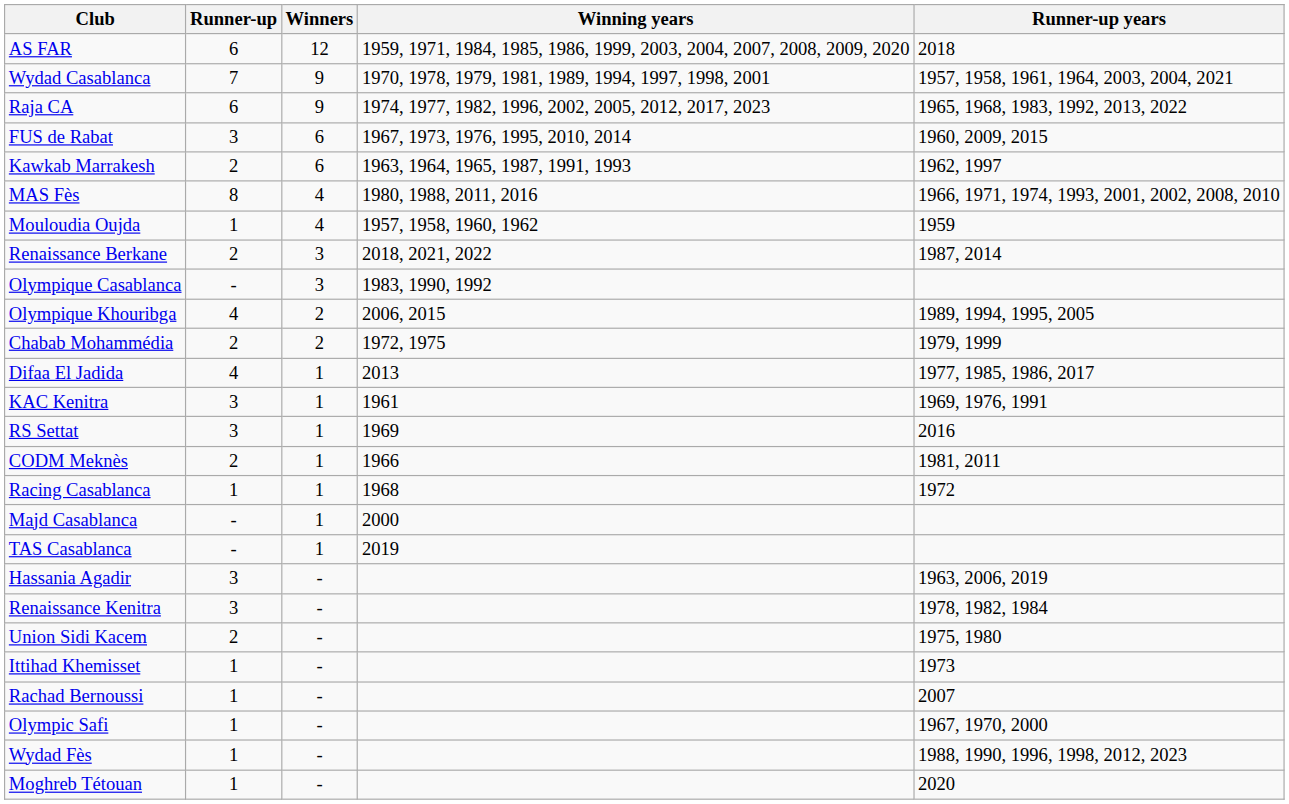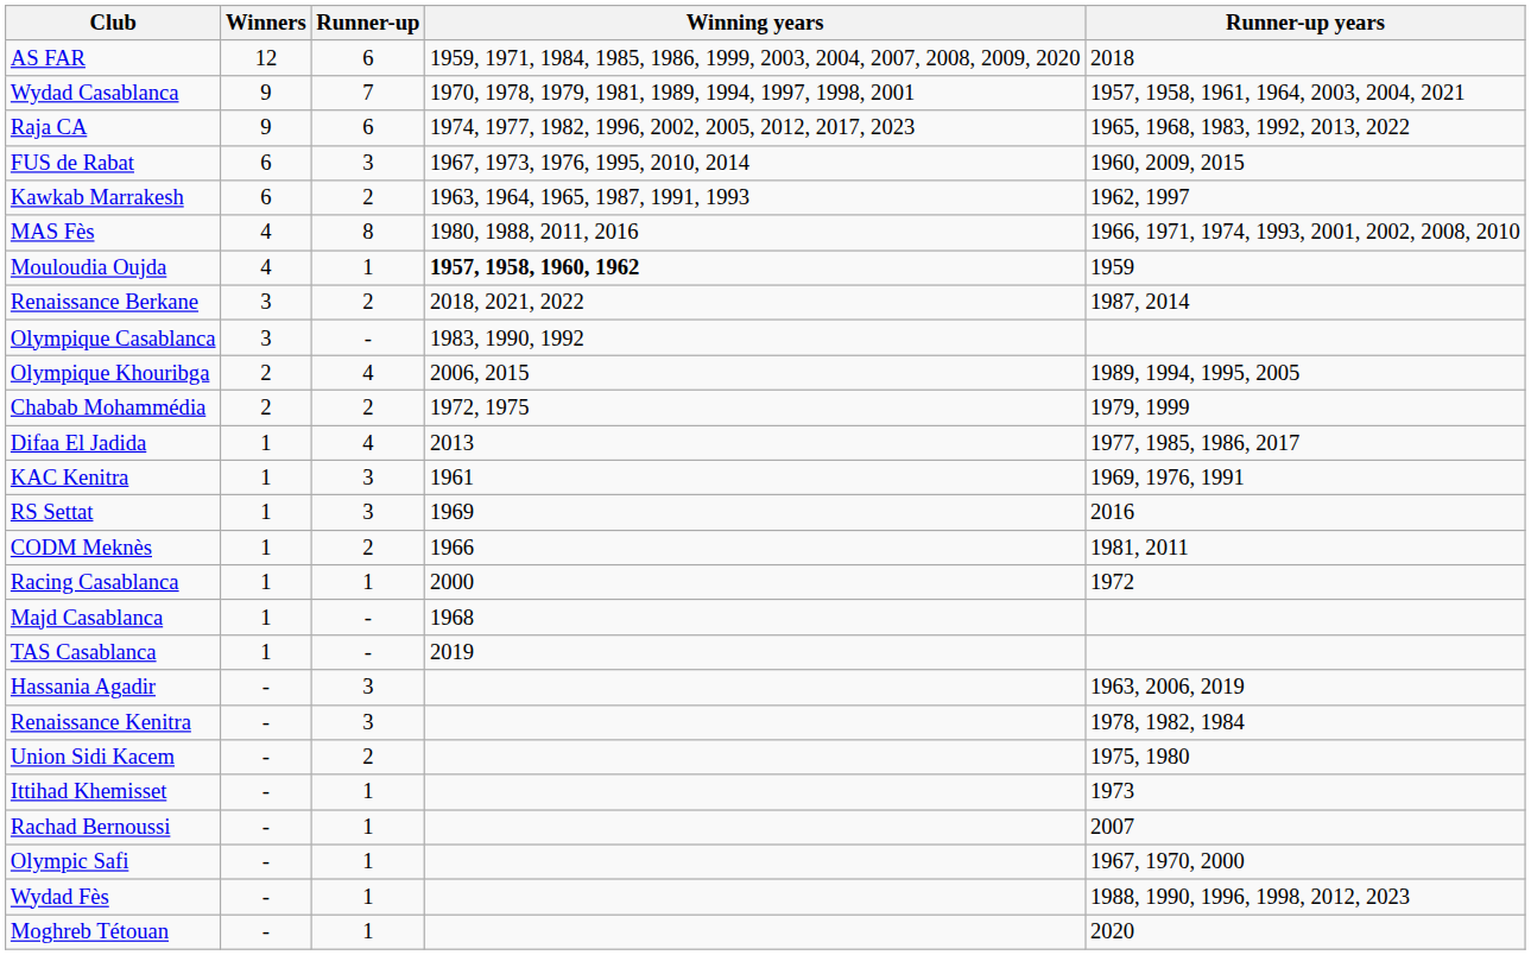columns swapped: Winners <-> Runner-up
Mouloudia Oujda | Winning years: normal -> bold
Racing Casablanca | Winning years: 1968 -> 2000
Majd Casablanca | Winning years: 2000 -> 1968
